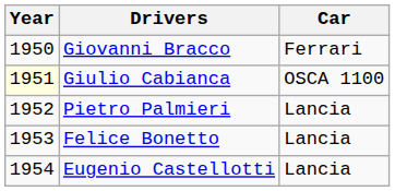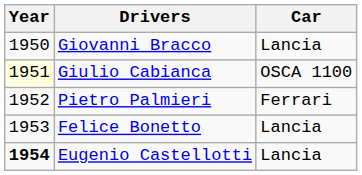Giovanni Bracco | Car: Ferrari -> Lancia
Pietro Palmieri | Car: Lancia -> Ferrari
Eugenio Castellotti | Year: normal -> bold
